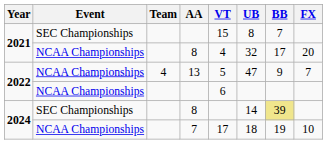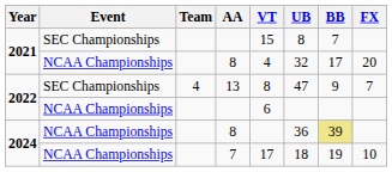13 | Event: NCAA Championships -> SEC Championships
13 | VT: 5 -> 8
2024 / 8 | Event: SEC Championships -> NCAA Championships
2024 / 8 | UB: 14 -> 36
